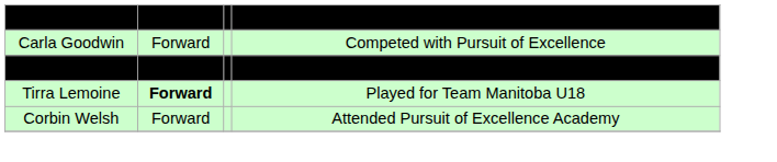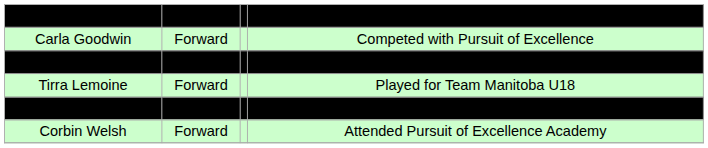Alexandra Larson | column 2: Forward -> Defense
Tirra Lemoine | column 2: bold -> normal
+ row: Shannon Morris-Reade | Forward | Played for Team British Columbia U18 in 2015 Canada Winter Games
